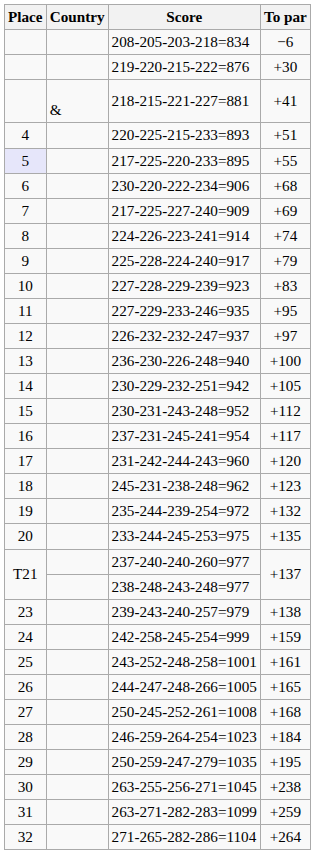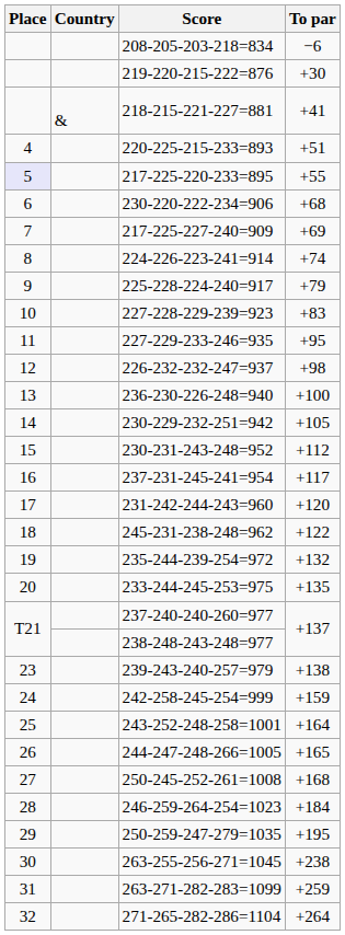226-232-232-247=937 | To par: +97 -> +98
245-231-238-248=962 | To par: +123 -> +122
243-252-248-258=1001 | To par: +161 -> +164
